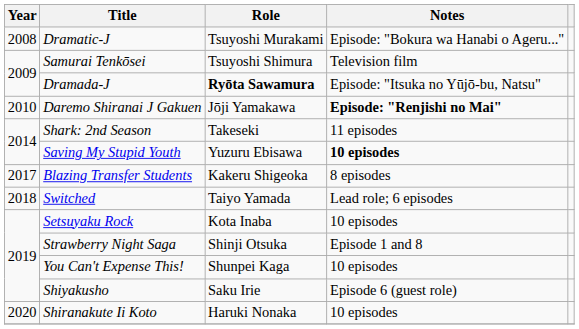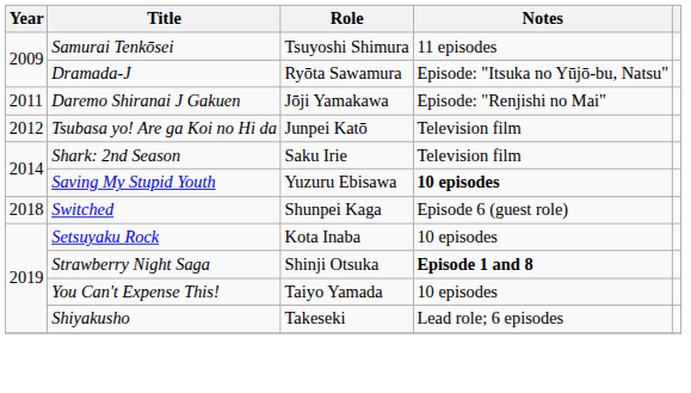- row: 2008 | Dramatic-J | Tsuyoshi Murakami | Episode: "Bokura wa Hanabi o Ageru..."
Samurai Tenkōsei | Notes: Television film -> 11 episodes
Dramada-J | Role: bold -> normal
Daremo Shiranai J Gakuen | Year: 2010 -> 2011
Daremo Shiranai J Gakuen | Notes: bold -> normal
+ row: 2012 | Tsubasa yo! Are ga Koi no Hi da | Junpei Katō | Television film
Shark: 2nd Season | Role: Takeseki -> Saku Irie
Shark: 2nd Season | Notes: 11 episodes -> Television film
- row: 2017 | Blazing Transfer Students | Kakeru Shigeoka | 8 episodes
Switched | Role: Taiyo Yamada -> Shunpei Kaga
Switched | Notes: Lead role; 6 episodes -> Episode 6 (guest role)
Strawberry Night Saga | Notes: normal -> bold
You Can't Expense This! | Role: Shunpei Kaga -> Taiyo Yamada
Shiyakusho | Role: Saku Irie -> Takeseki
Shiyakusho | Notes: Episode 6 (guest role) -> Lead role; 6 episodes
- row: 2020 | Shiranakute Ii Koto | Haruki Nonaka | 10 episodes
